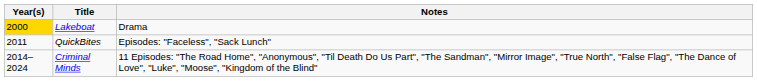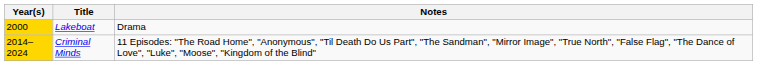- row: 2011 | QuickBites | Episodes: "Faceless", "Sack Lunch"
Criminal Minds | Year(s): no background -> gold background
